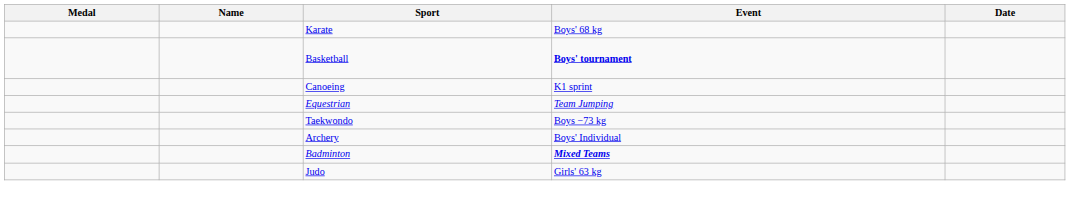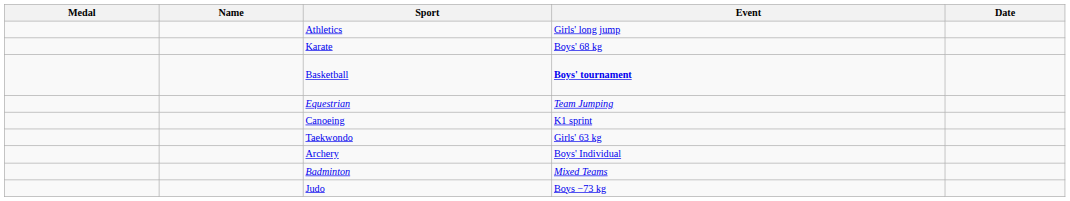+ row: Athletics | Girls' long jump
rows swapped: Canoeing <-> Equestrian
Taekwondo | Event: Boys −73 kg -> Girls' 63 kg
Badminton | Event: bold -> normal
Judo | Event: Girls' 63 kg -> Boys −73 kg
